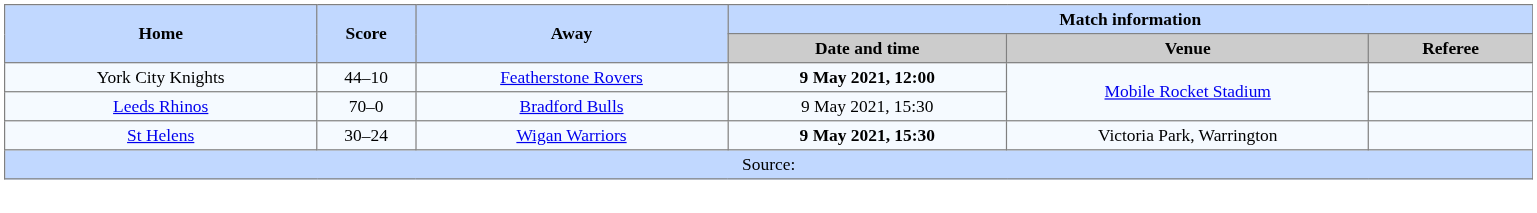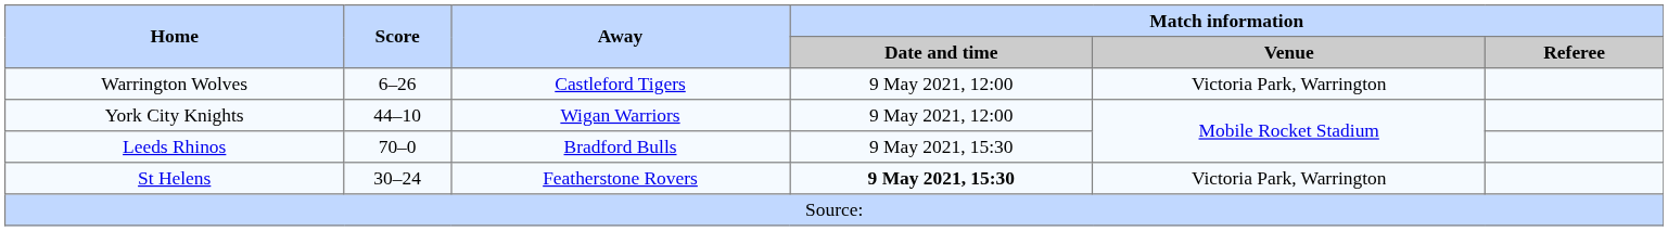+ row: Warrington Wolves | 6–26 | Castleford Tigers | 9 May 2021, 12:00 | Victoria Park, Warrington
York City Knights | Away: Featherstone Rovers -> Wigan Warriors
York City Knights | Match information / Date and time: bold -> normal
St Helens | Away: Wigan Warriors -> Featherstone Rovers
